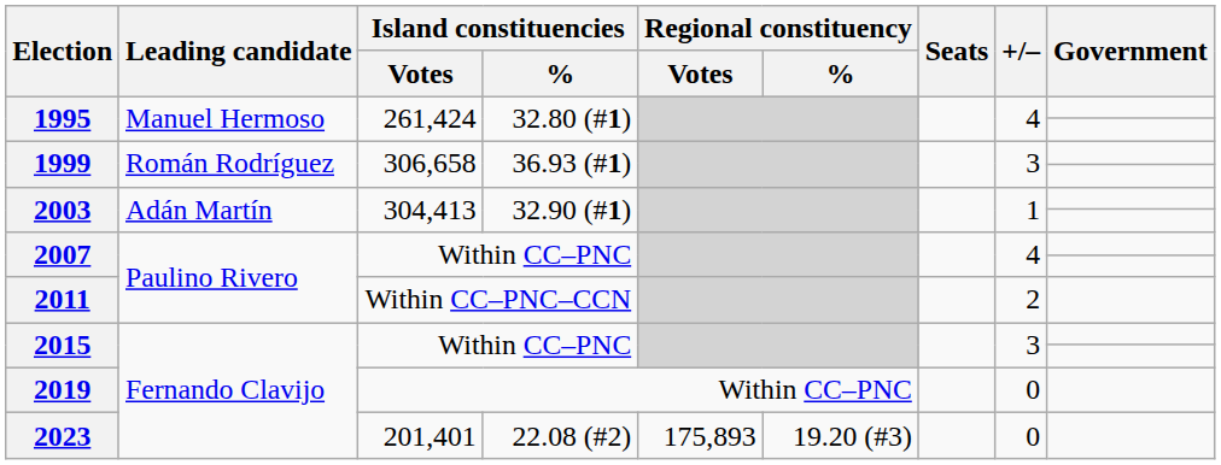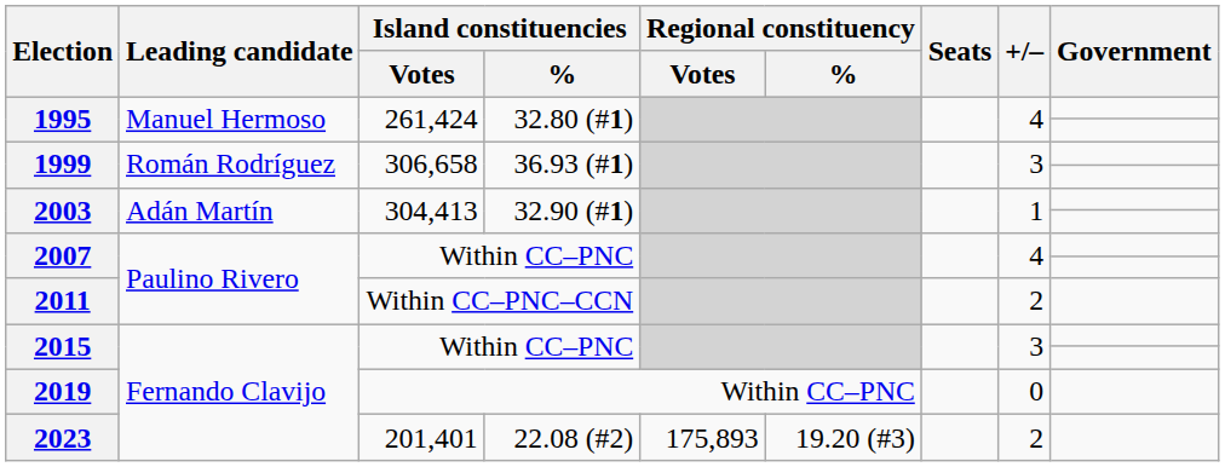2023 | +/–: 0 -> 2
